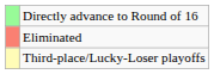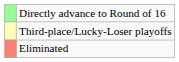rows swapped: Third-place/Lucky-Loser playoffs <-> Eliminated
